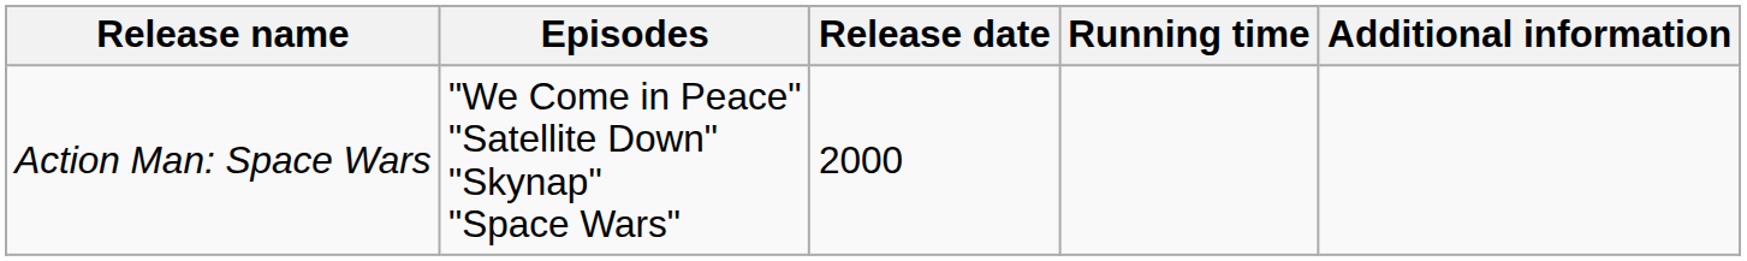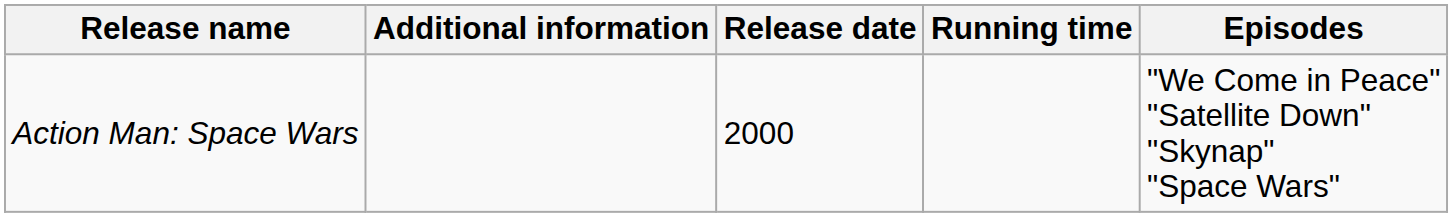columns swapped: Episodes <-> Additional information
